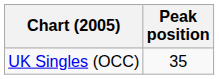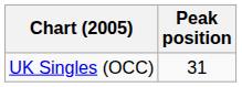UK Singles (OCC) | Peak position: 35 -> 31
